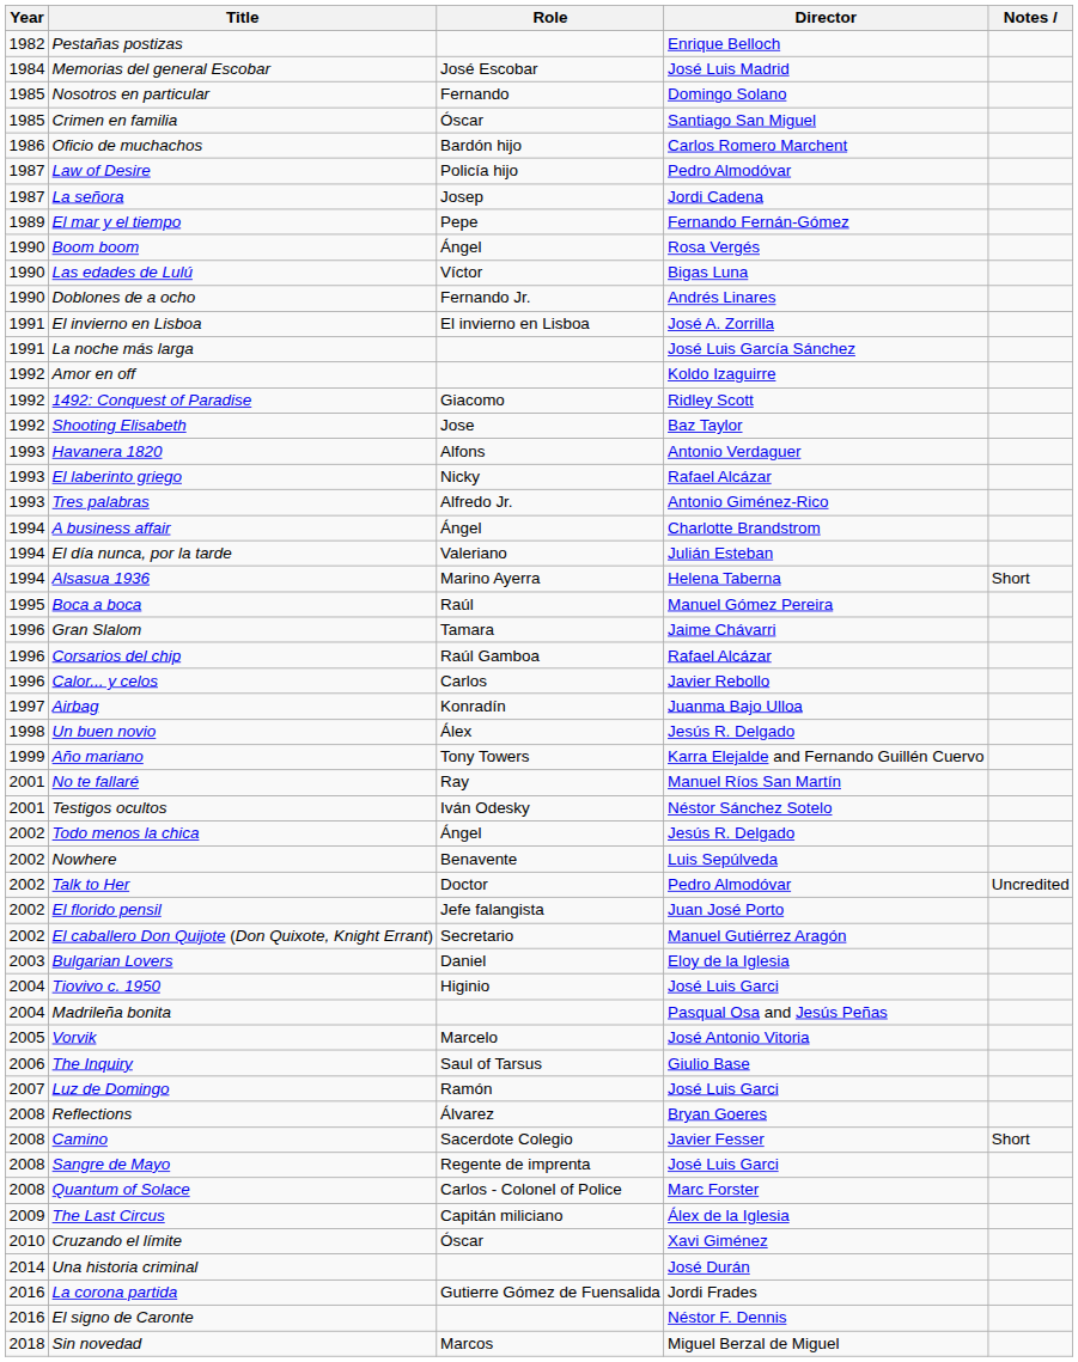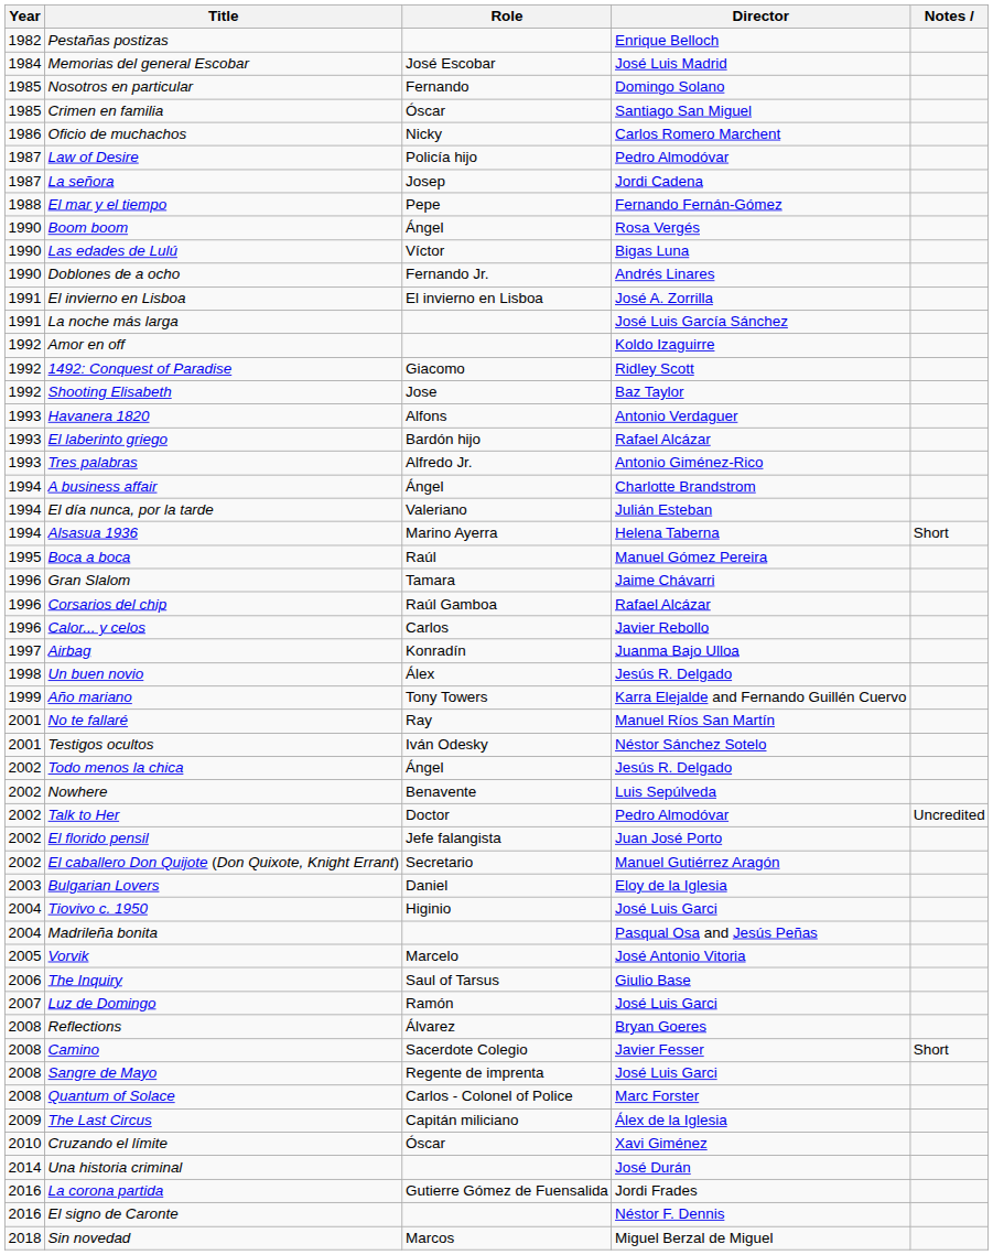Oficio de muchachos | Role: Bardón hijo -> Nicky
El mar y el tiempo | Year: 1989 -> 1988
El laberinto griego | Role: Nicky -> Bardón hijo
